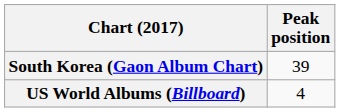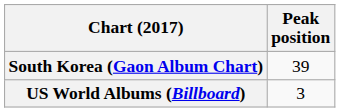US World Albums (Billboard) | Peak position: 4 -> 3
